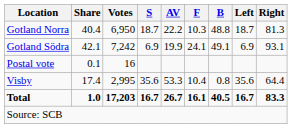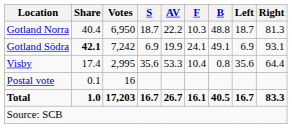Gotland Södra | Share: normal -> bold
rows swapped: Visby <-> Postal vote
